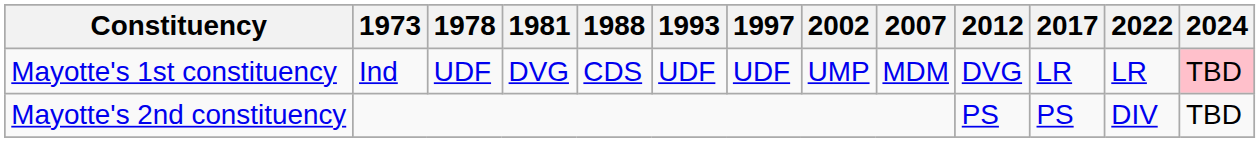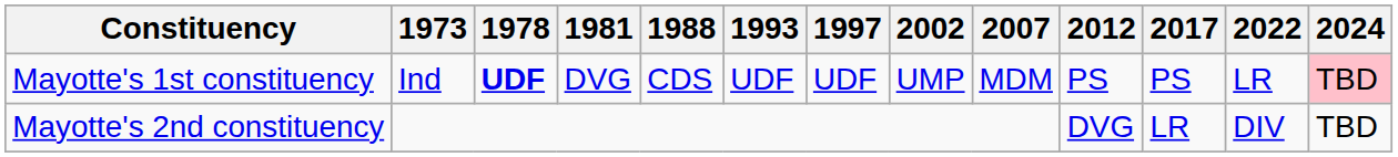Mayotte's 1st constituency | 1978: normal -> bold
Mayotte's 1st constituency | 2012: DVG -> PS
Mayotte's 1st constituency | 2017: LR -> PS
Mayotte's 2nd constituency | 2012: PS -> DVG
Mayotte's 2nd constituency | 2017: PS -> LR
